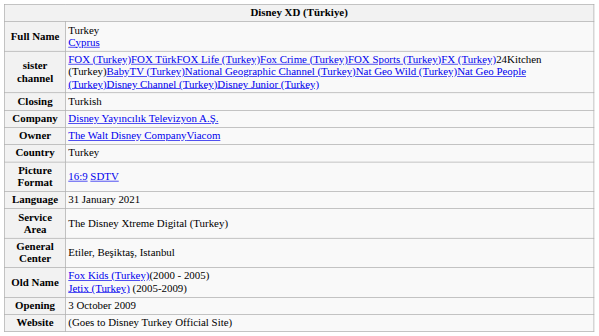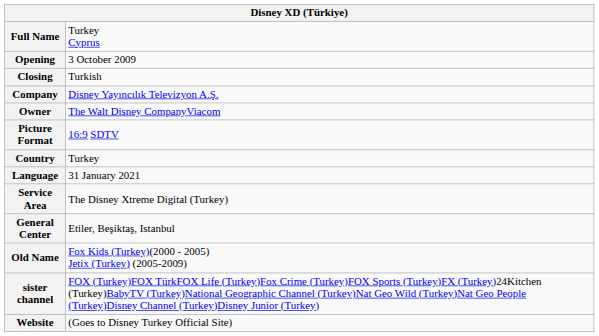rows swapped: Opening <-> sister channel
rows swapped: Picture Format <-> Country
